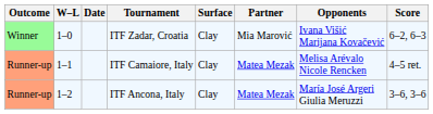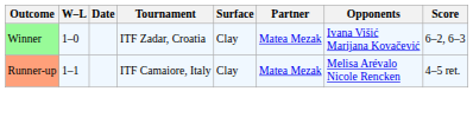ITF Zadar, Croatia | Partner: Mia Marović -> Matea Mezak
- row: Runner-up | 1–2 | ITF Ancona, Italy | Clay | Matea Mezak | María José Argeri Giulia Meruzzi | 3–6, 3–6
